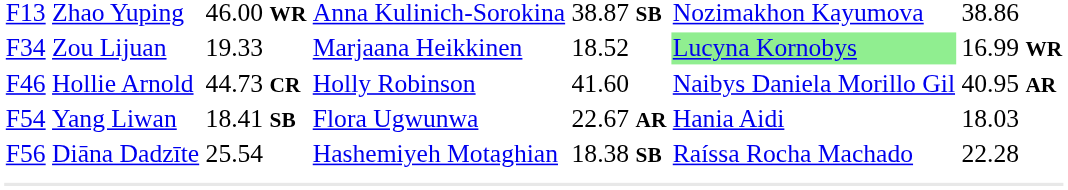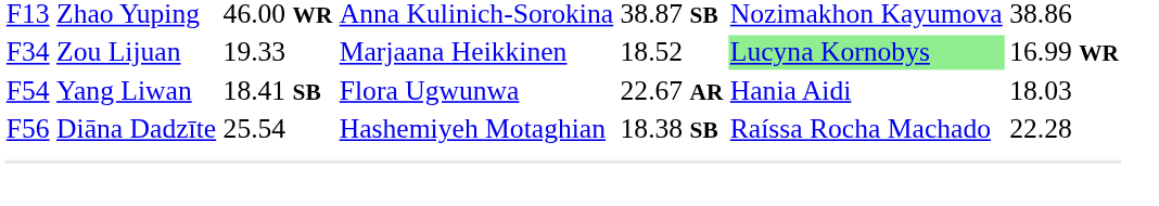- row: F46 | Hollie Arnold | 44.73 CR | Holly Robinson | 41.60 | Naibys Daniela Morillo Gil | 40.95 AR
